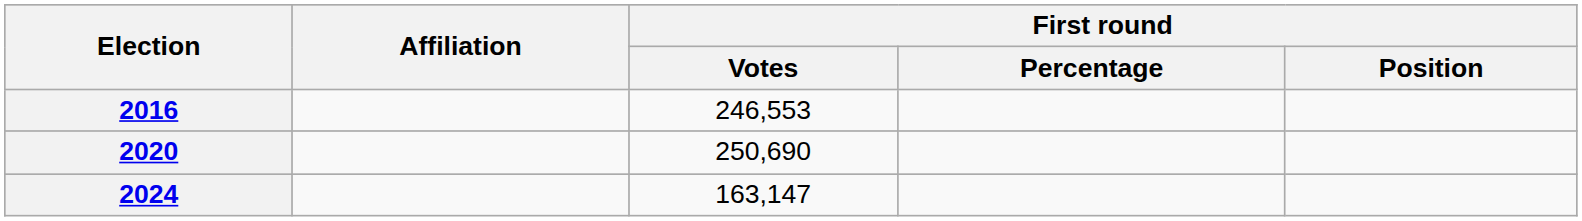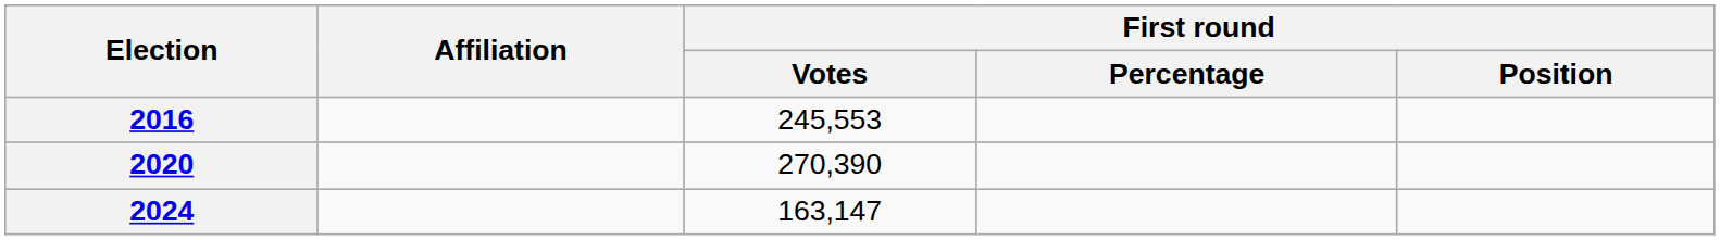2016 | First round / Votes: 246,553 -> 245,553
2020 | First round / Votes: 250,690 -> 270,390
